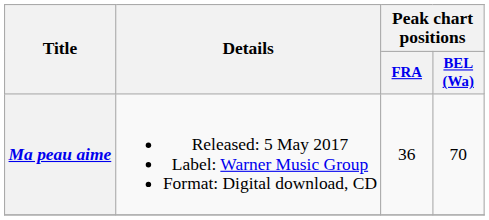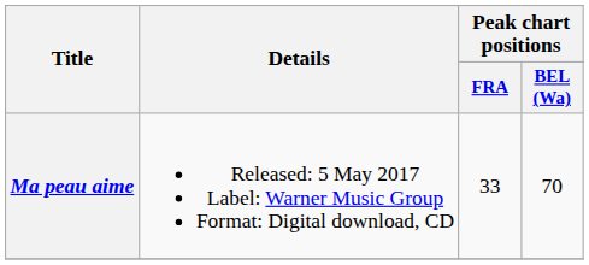Ma peau aime | Peak chart positions / FRA: 36 -> 33
